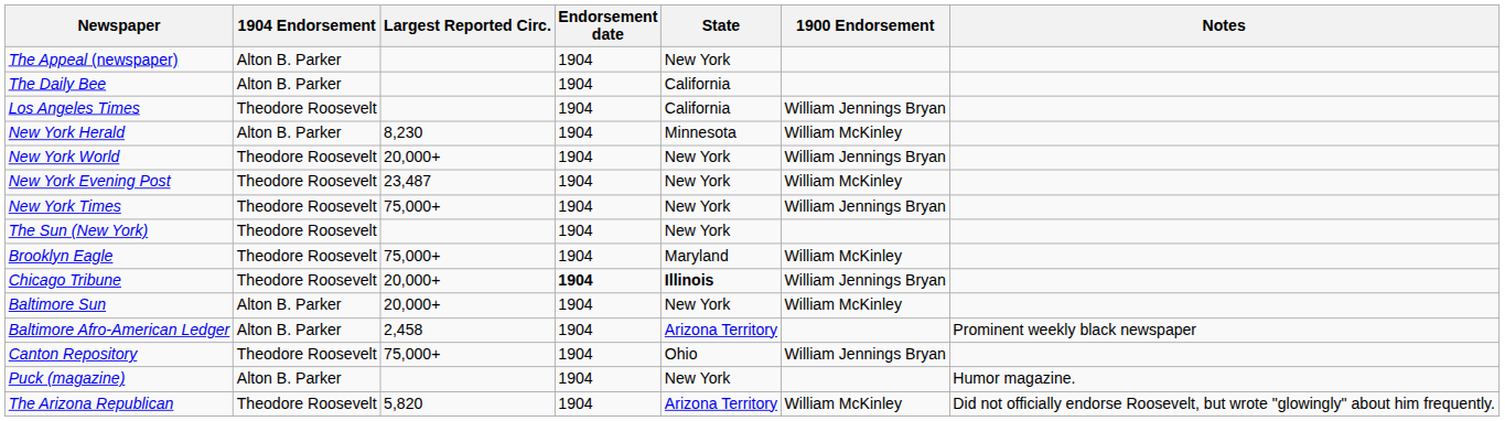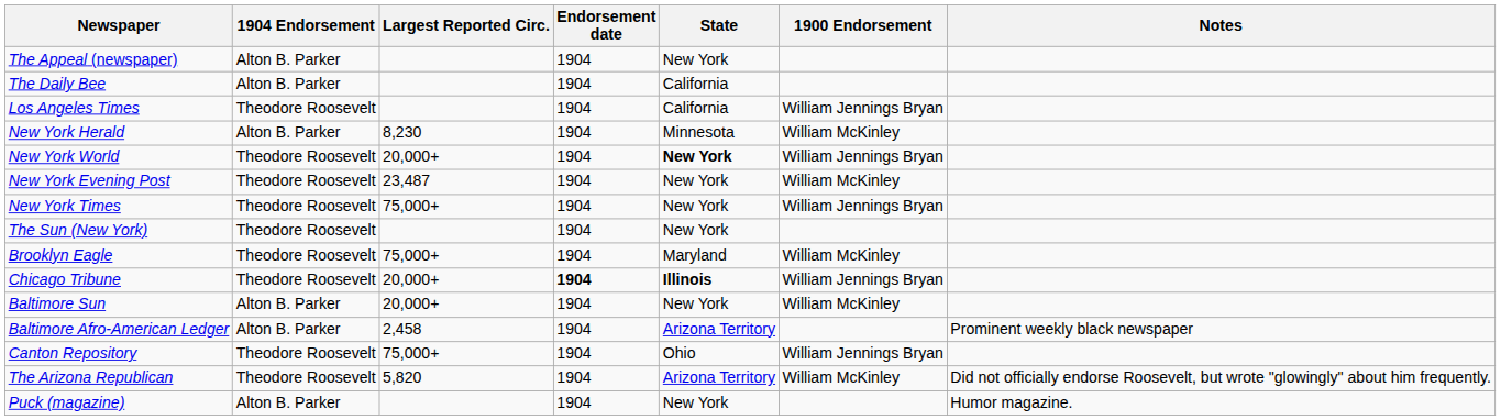New York World | State: normal -> bold
rows swapped: The Arizona Republican <-> Puck (magazine)
